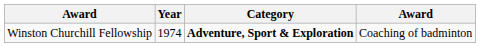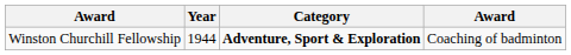Winston Churchill Fellowship | Year: 1974 -> 1944
